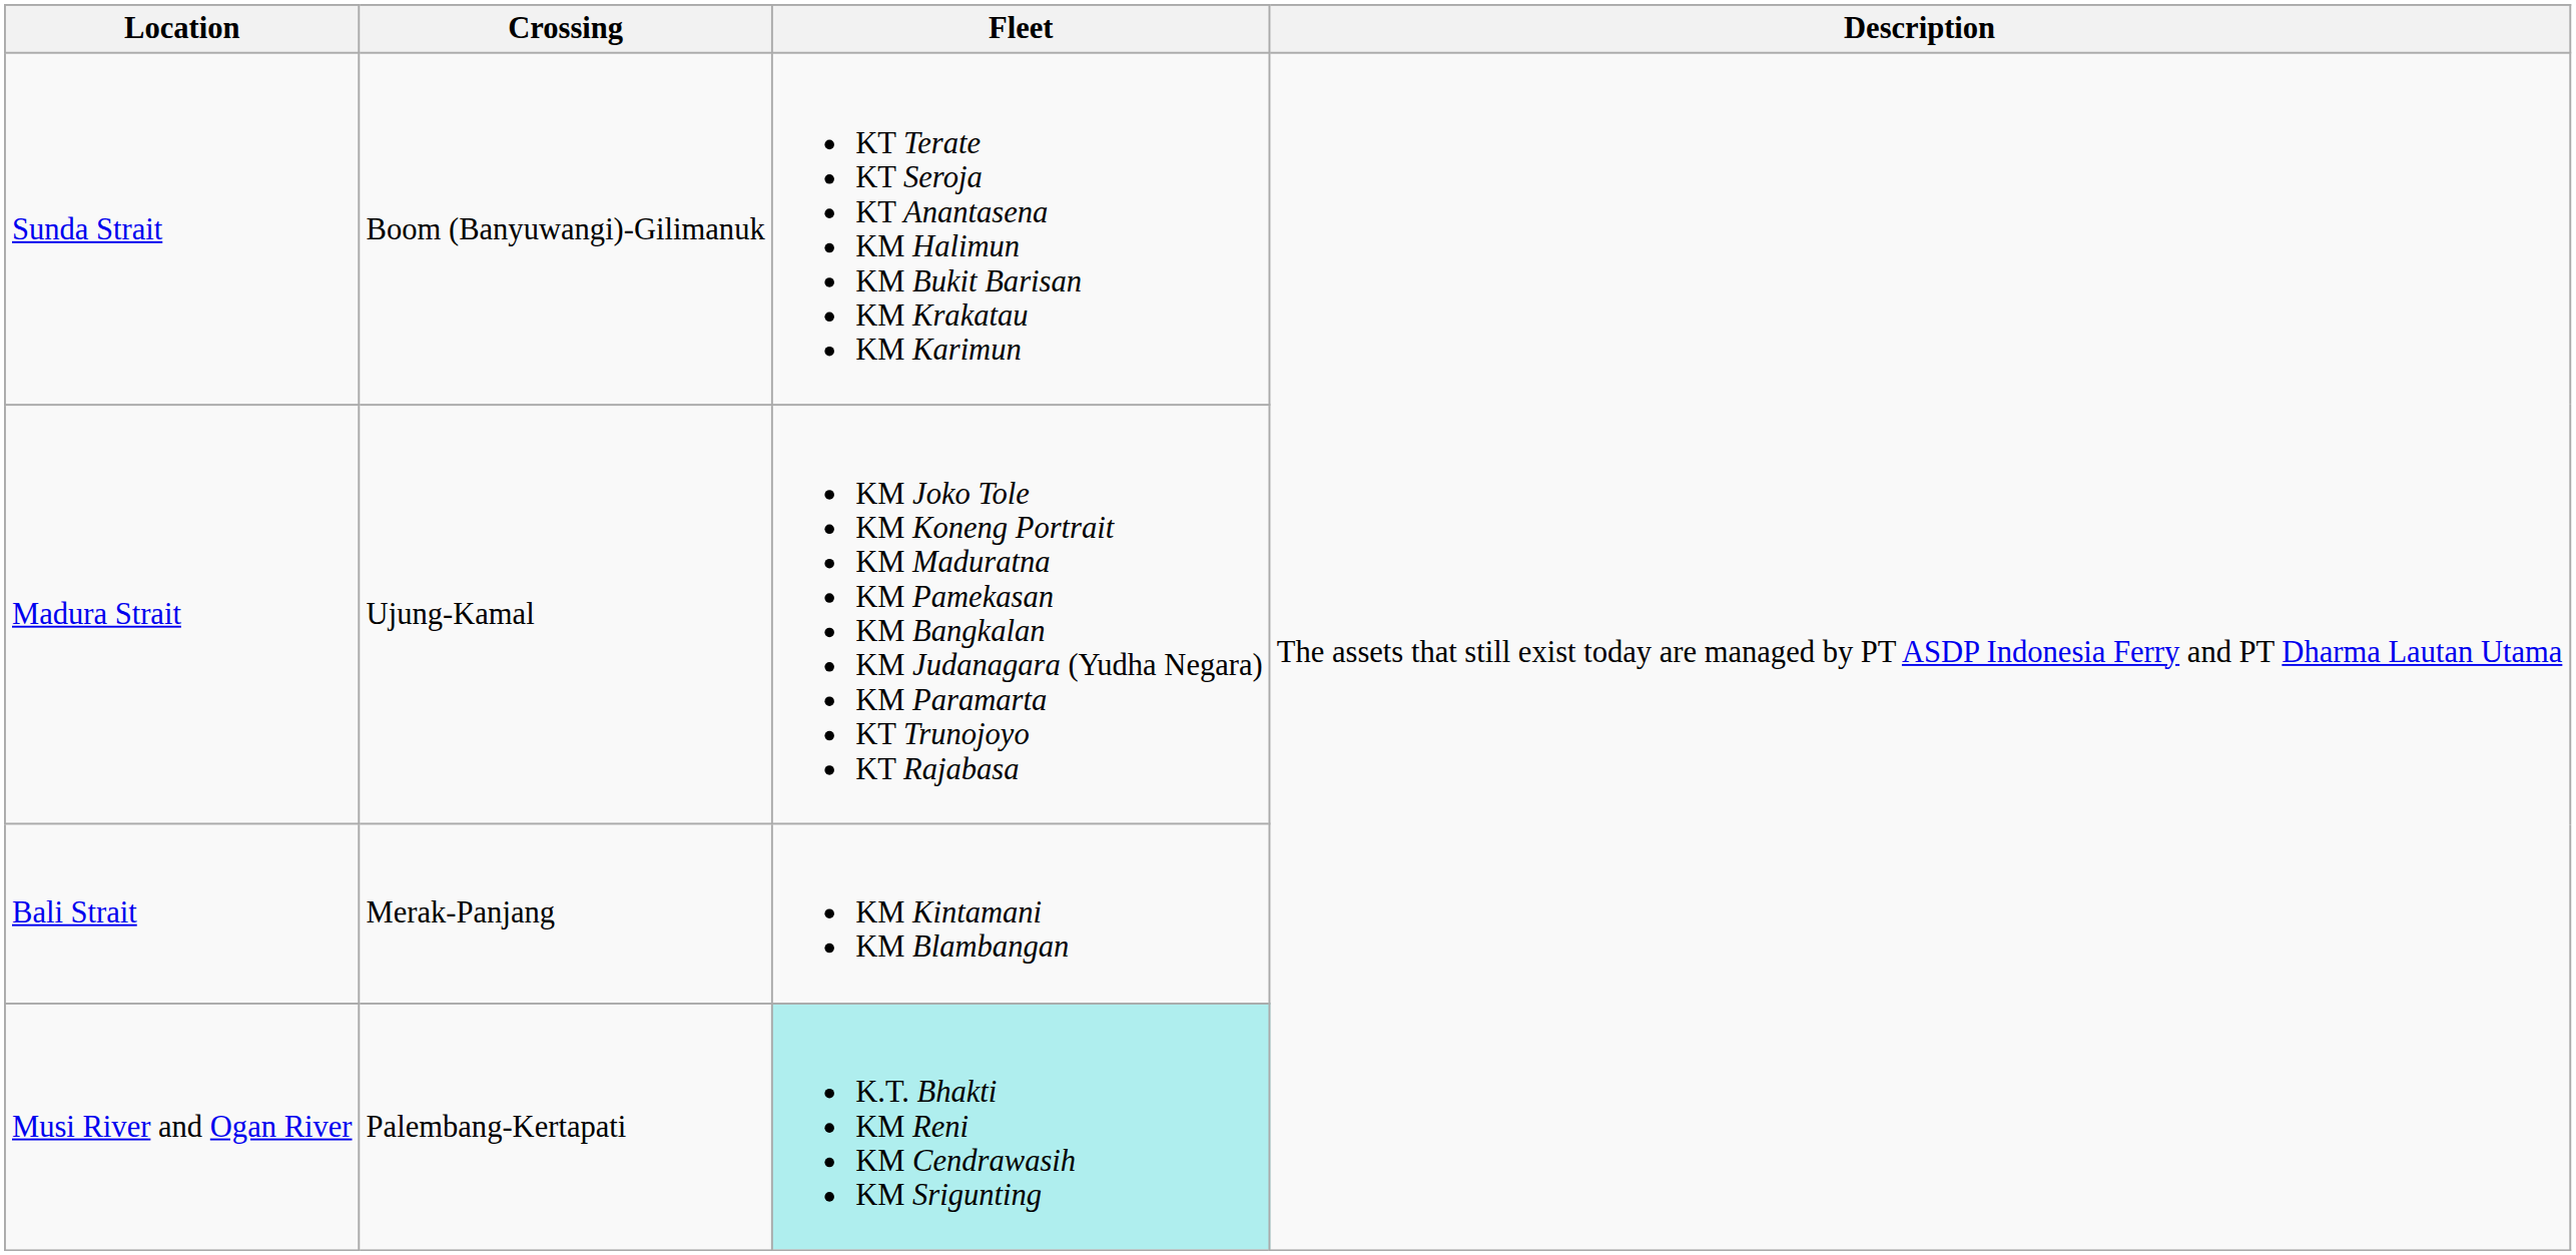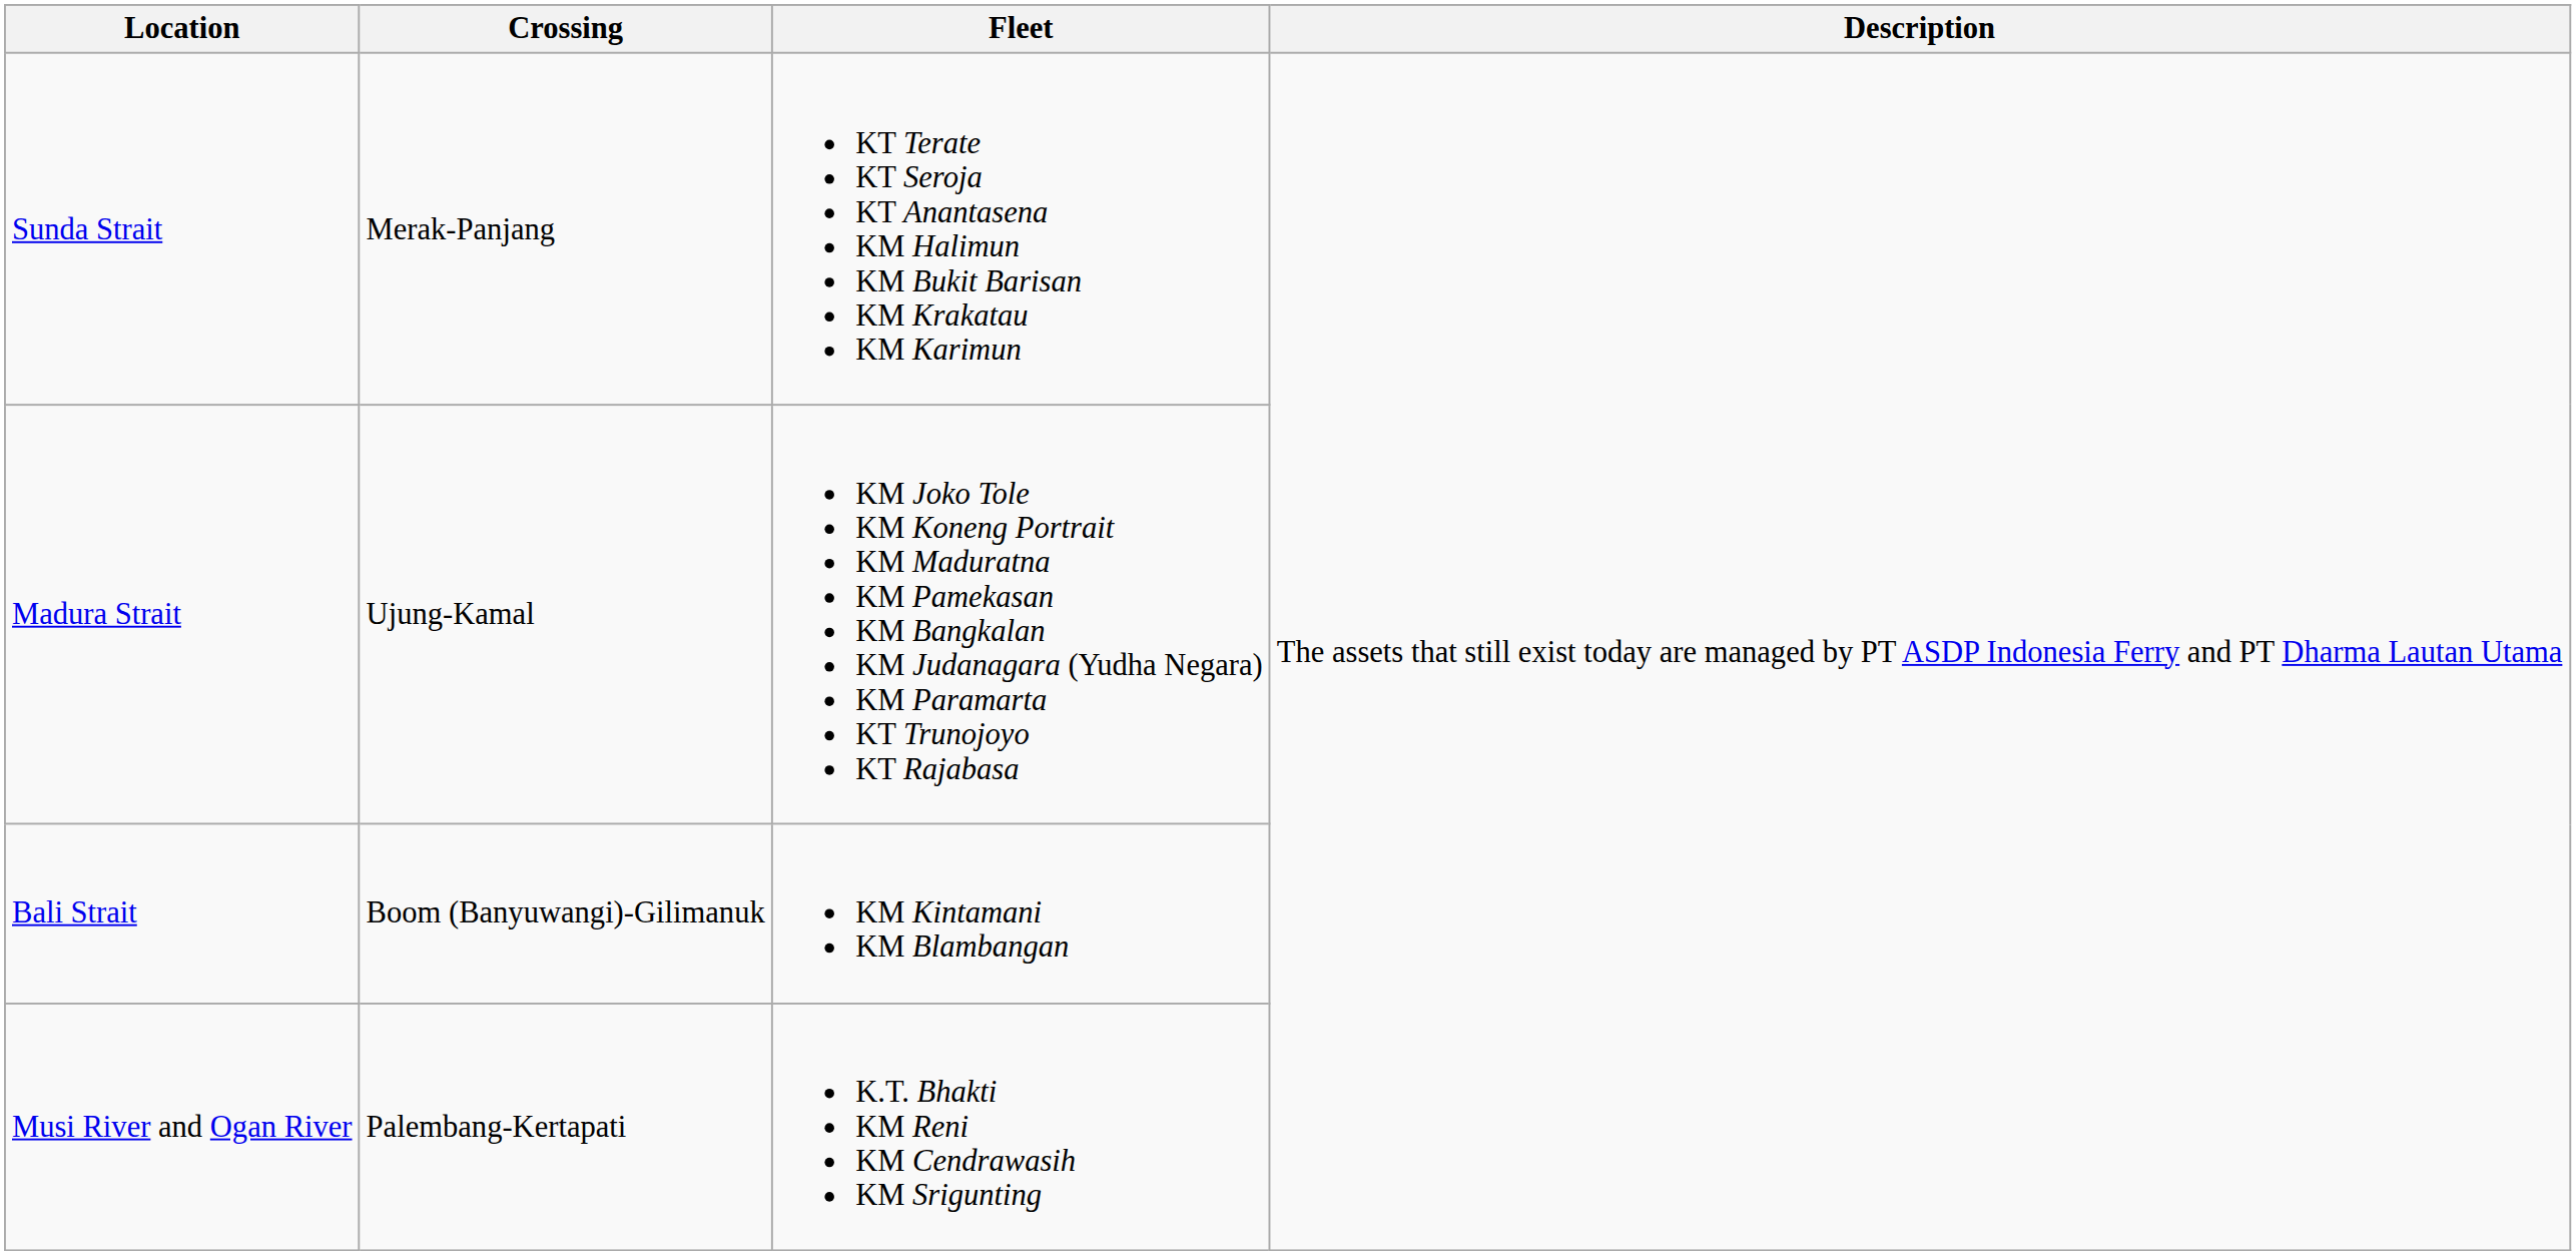Sunda Strait | Crossing: Boom (Banyuwangi)-Gilimanuk -> Merak-Panjang
Bali Strait | Crossing: Merak-Panjang -> Boom (Banyuwangi)-Gilimanuk
Musi River and Ogan River | Fleet: paleturquoise background -> no background
